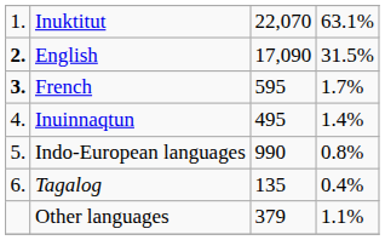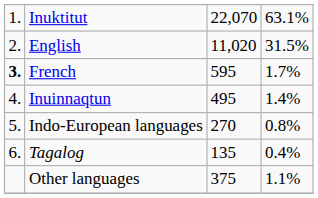English | column 1: bold -> normal
English | column 3: 17,090 -> 11,020
Indo-European languages | column 3: 990 -> 270
Other languages | column 3: 379 -> 375
